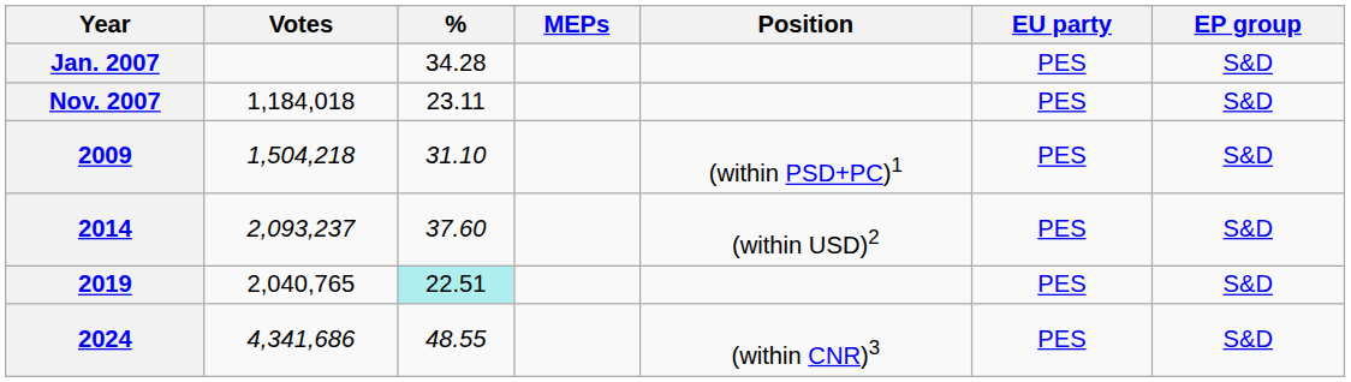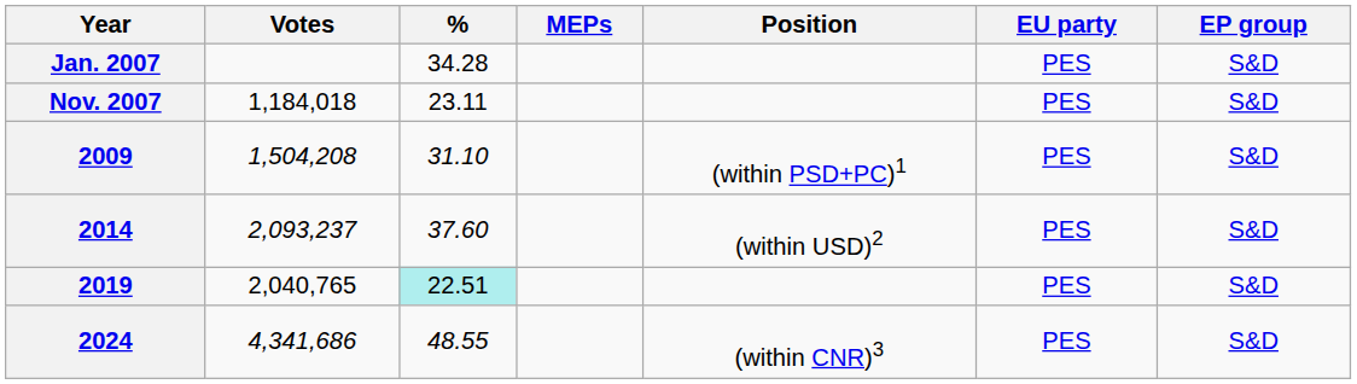2009 | Votes: 1,504,218 -> 1,504,208
